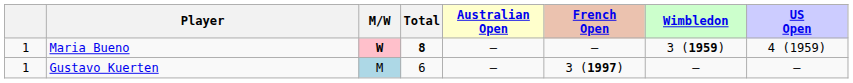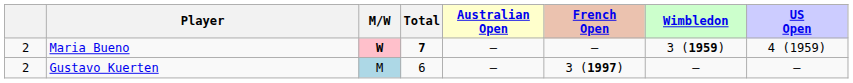Maria Bueno | column 1: 1 -> 2
Maria Bueno | Total: 8 -> 7
Gustavo Kuerten | column 1: 1 -> 2
